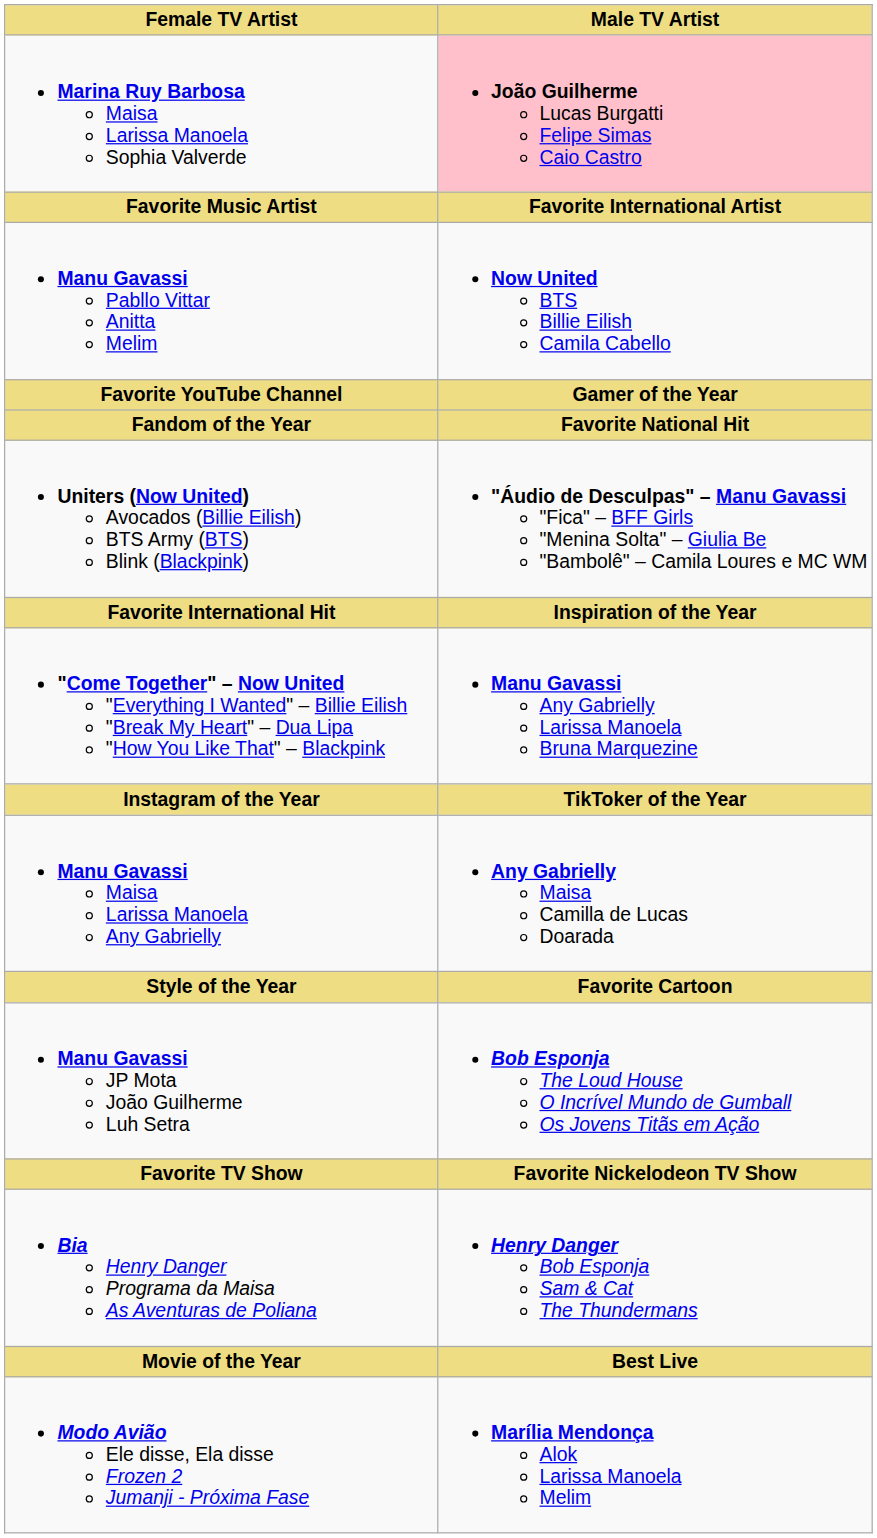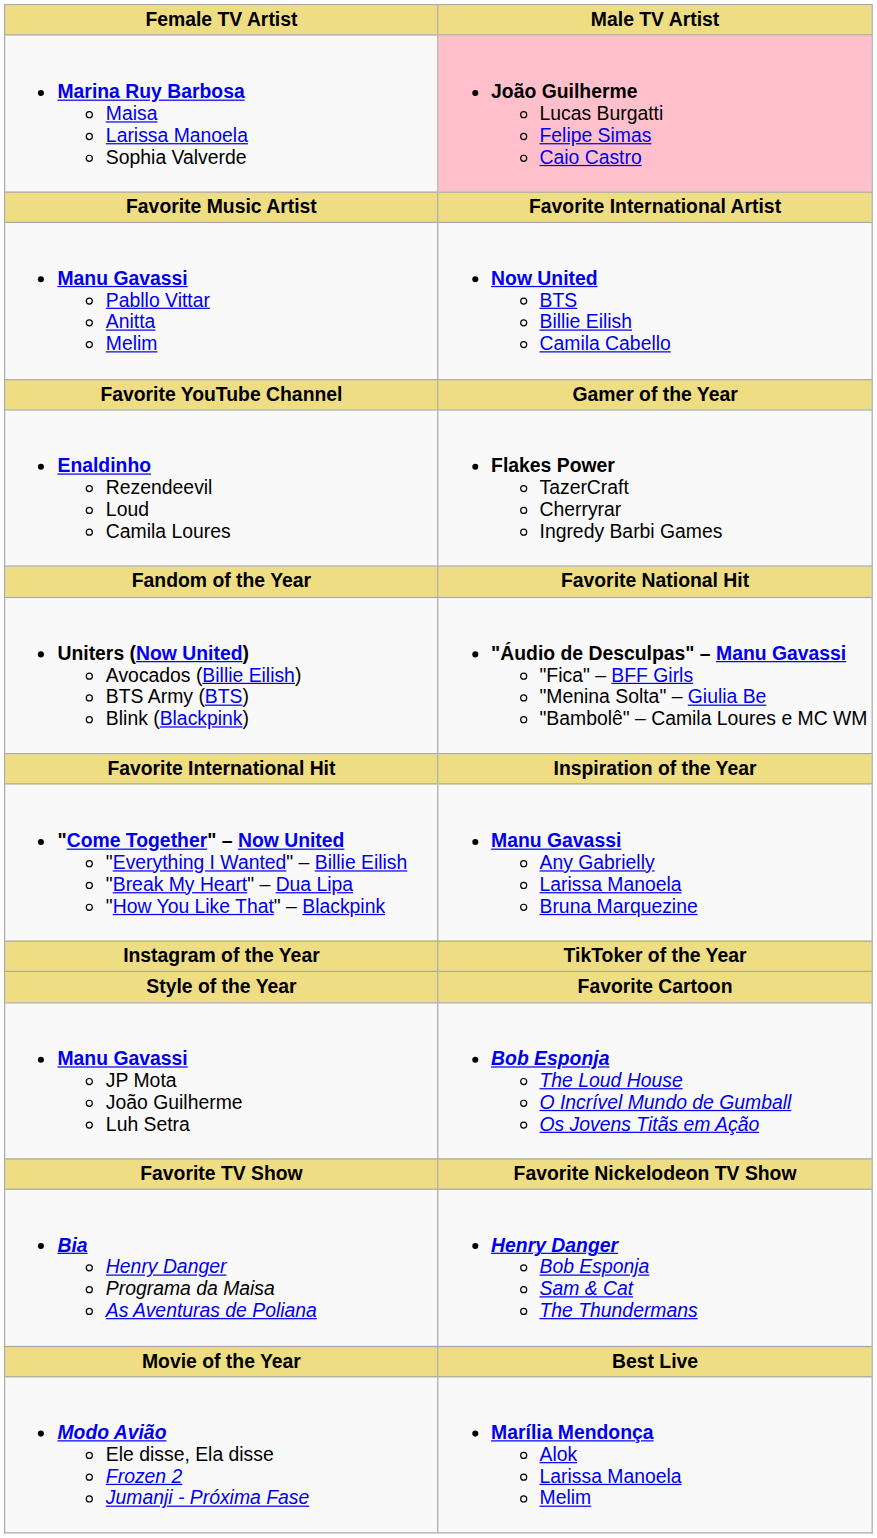+ row: Enaldinho Rezendeevil Loud Camila Loures | Flakes Power TazerCraft Cherryrar Ingredy Barbi Games
- row: Manu Gavassi Maisa Larissa Manoela Any Gabrielly | Any Gabrielly Maisa Camilla de Lucas Doarada
